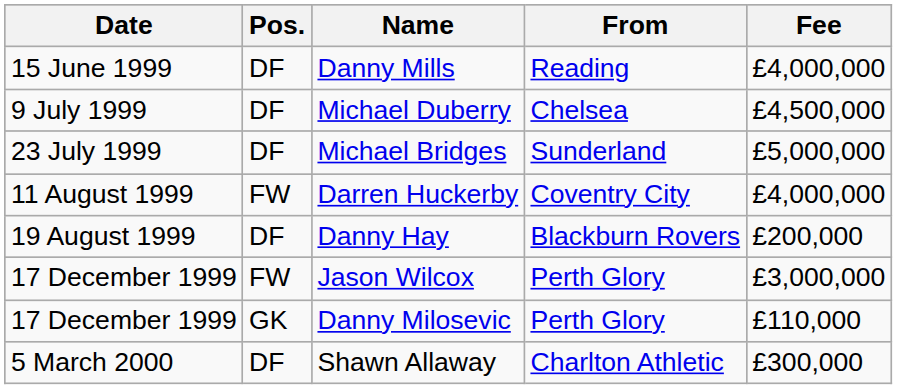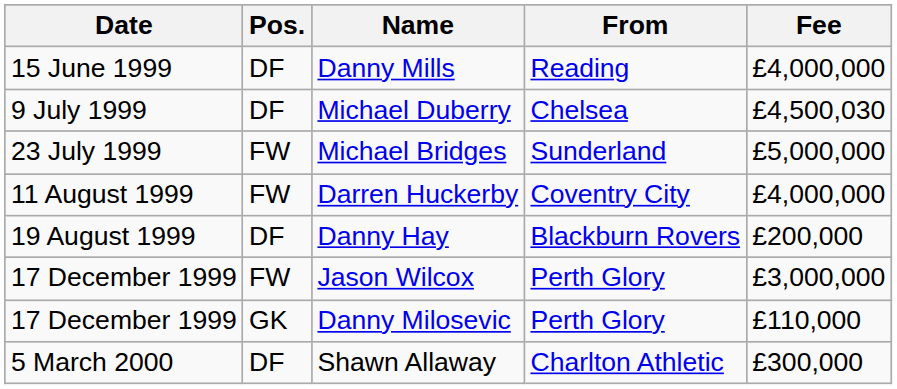Michael Duberry | Fee: £4,500,000 -> £4,500,030
Michael Bridges | Pos.: DF -> FW
